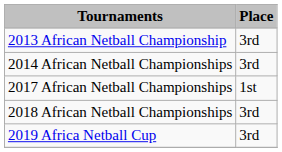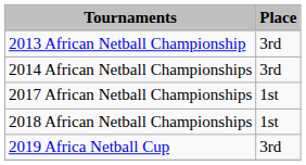2018 African Netball Championships | Place: 3rd -> 1st
